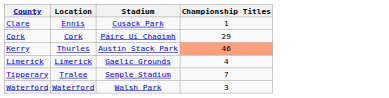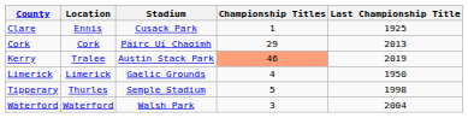+ column: Last Championship Title | 1925 | 2013 | 2019 | 1950 | 1998 | 2004
Kerry | Location: Thurles -> Tralee
Tipperary | Location: Tralee -> Thurles
Tipperary | Championship Titles: 7 -> 5
